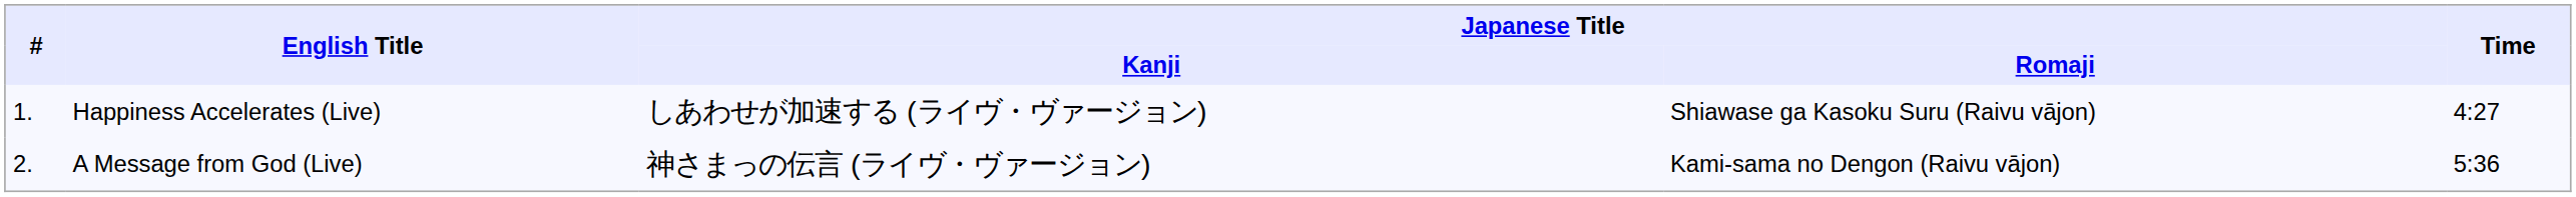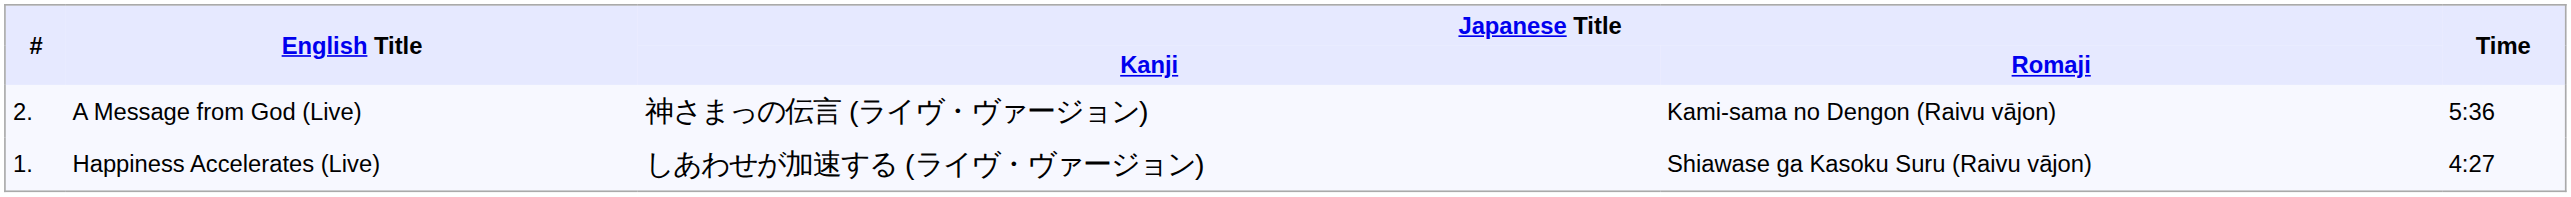rows swapped: Happiness Accelerates (Live) <-> A Message from God (Live)
